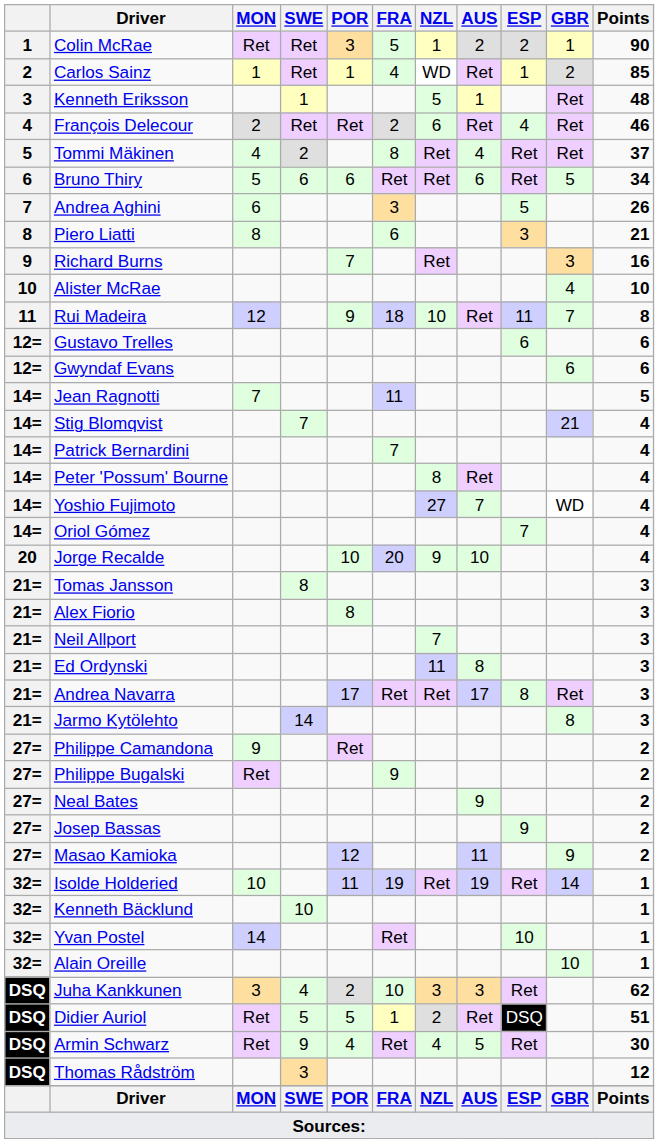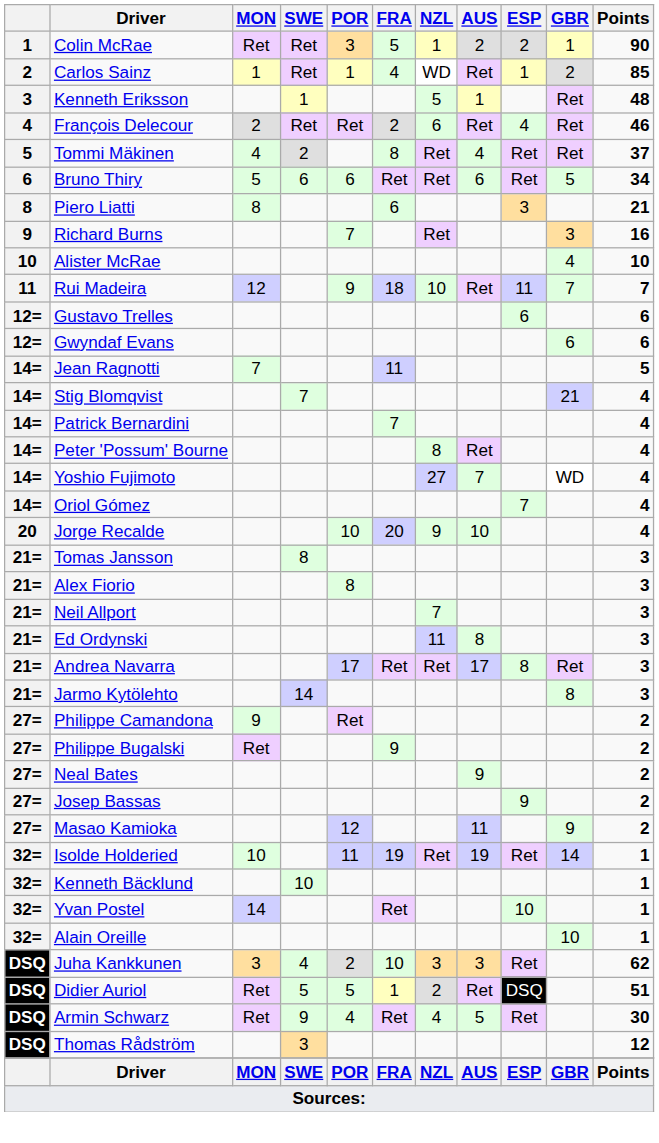- row: 7 | Andrea Aghini | 6 | 3 | 5 | 26
Rui Madeira | Points: 8 -> 7
